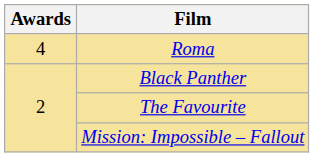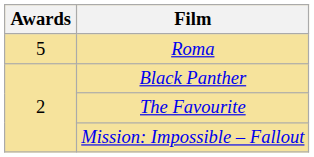Roma | Awards: 4 -> 5
